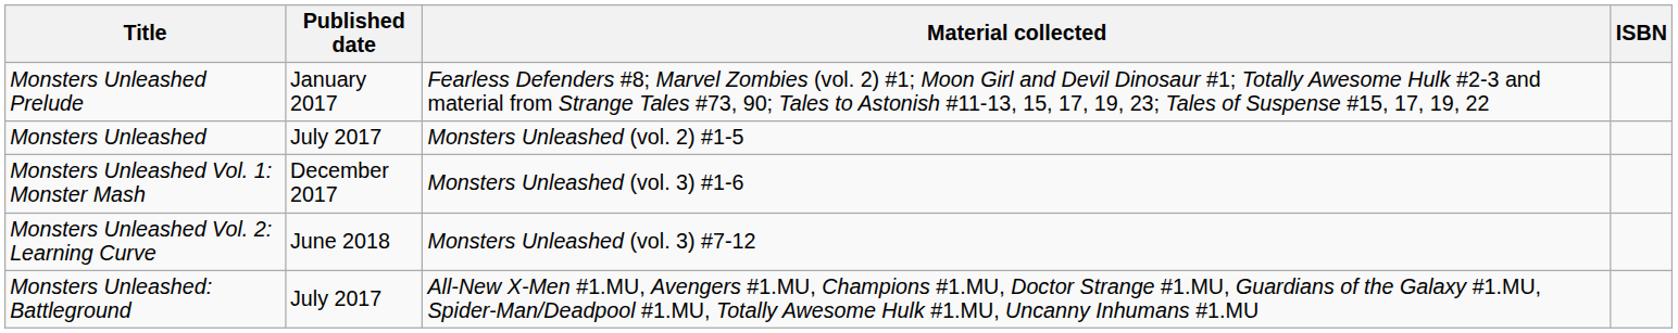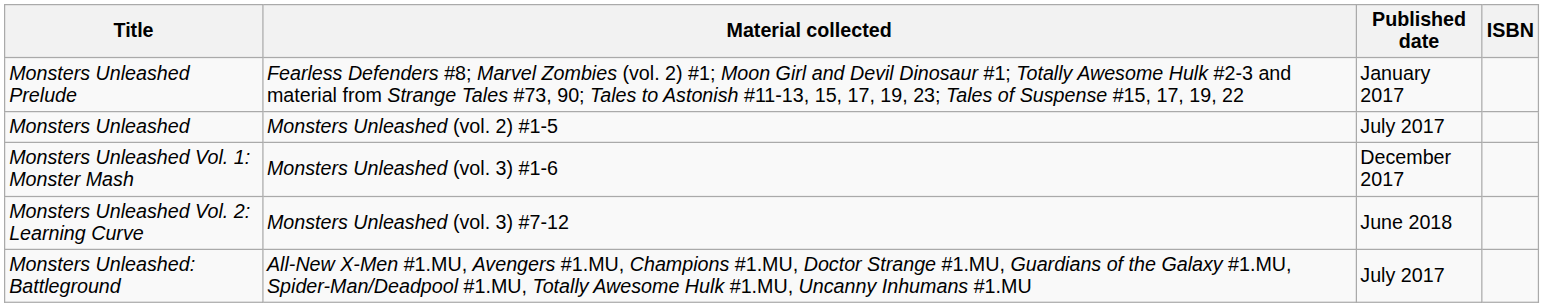columns swapped: Material collected <-> Published date
